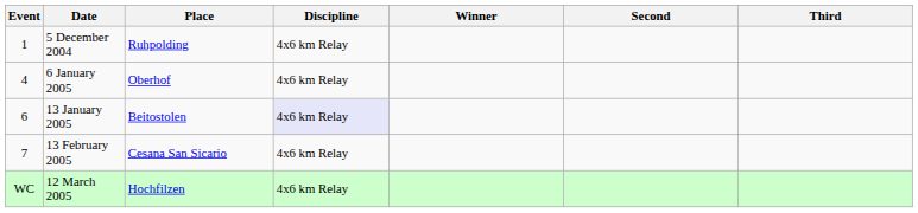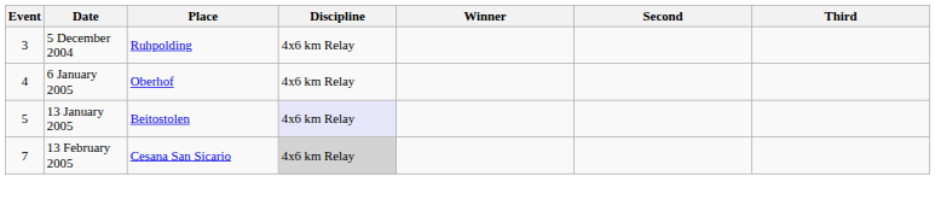5 December 2004 | Event: 1 -> 3
13 January 2005 | Event: 6 -> 5
13 February 2005 | Discipline: no background -> lightgrey background
- row: WC | 12 March 2005 | Hochfilzen | 4x6 km Relay
